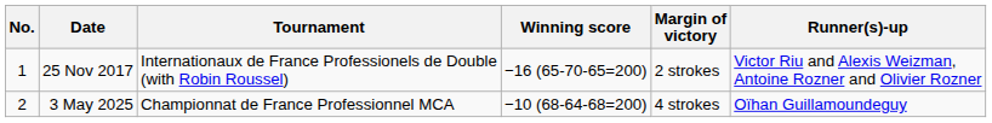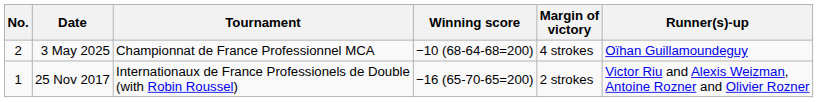rows swapped: 25 Nov 2017 <-> 3 May 2025
